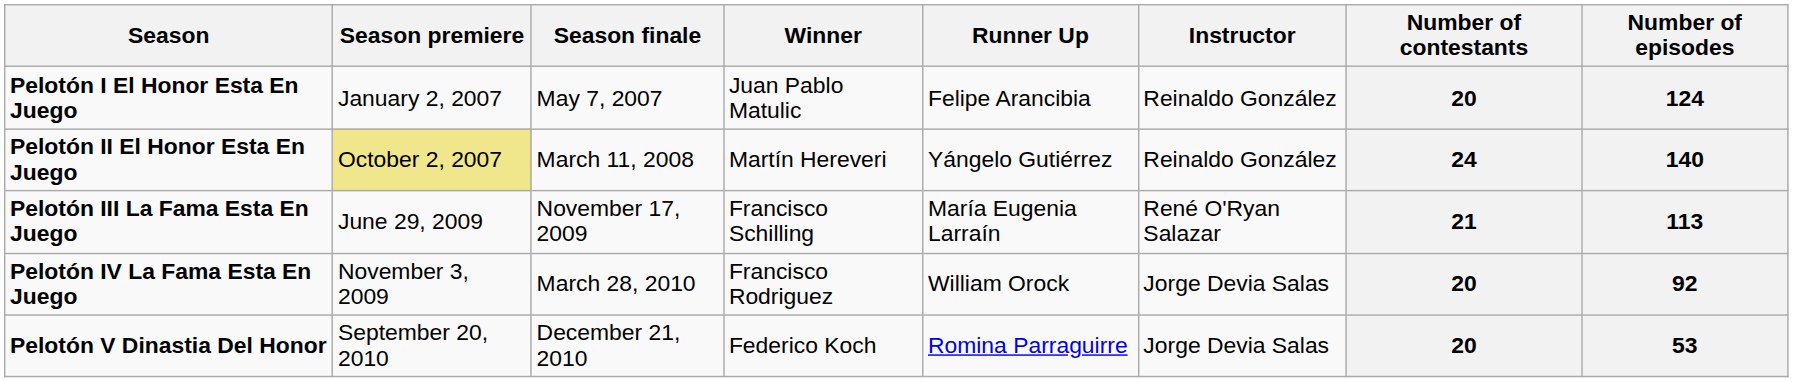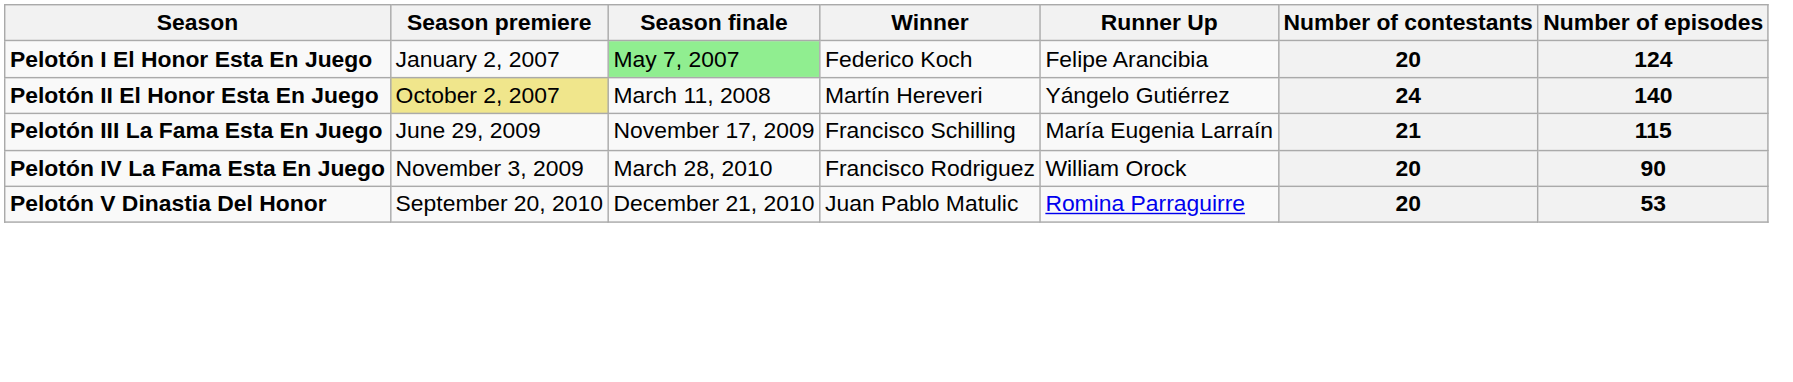- column: Instructor | Reinaldo González | Reinaldo González | René O'Ryan Salazar | Jorge Devia Salas | Jorge Devia Salas
Pelotón I El Honor Esta En Juego | Season finale: no background -> lightgreen background
Pelotón I El Honor Esta En Juego | Winner: Juan Pablo Matulic -> Federico Koch
Pelotón III La Fama Esta En Juego | Number of episodes: 113 -> 115
Pelotón IV La Fama Esta En Juego | Number of episodes: 92 -> 90
Pelotón V Dinastia Del Honor | Winner: Federico Koch -> Juan Pablo Matulic
